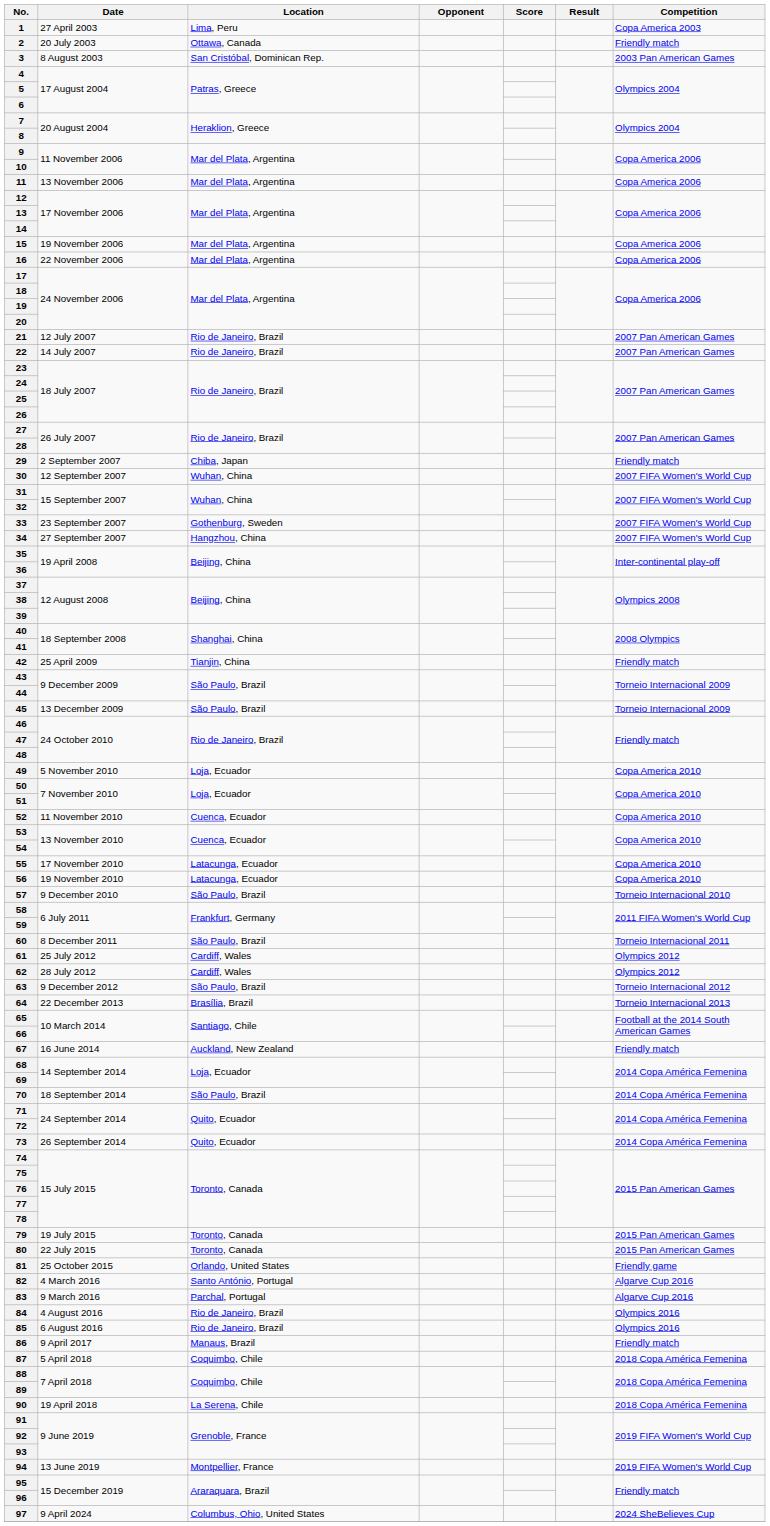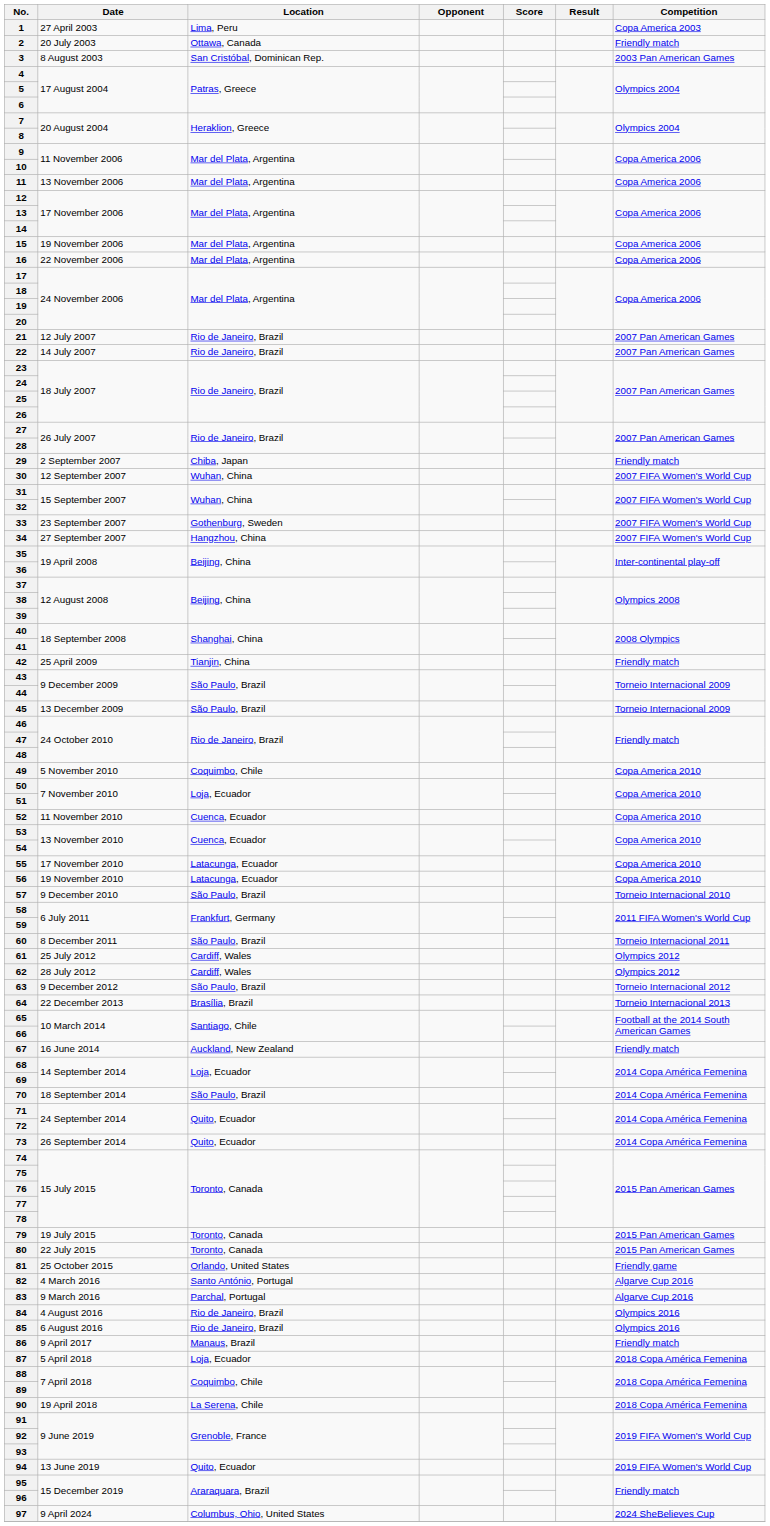49 | Location: Loja, Ecuador -> Coquimbo, Chile
87 | Location: Coquimbo, Chile -> Loja, Ecuador
94 | Location: Montpellier, France -> Quito, Ecuador
